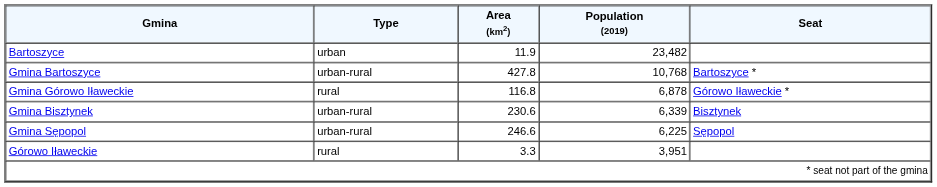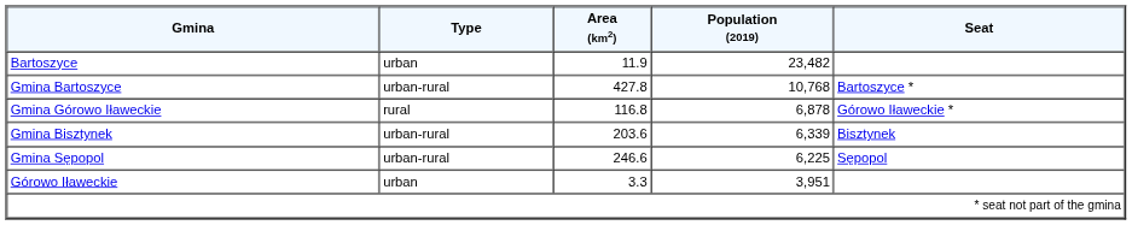Gmina Bisztynek | Area (km2): 230.6 -> 203.6
Górowo Iławeckie | Type: rural -> urban
